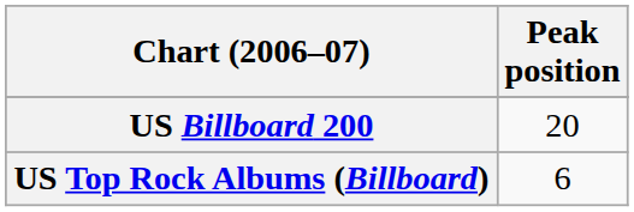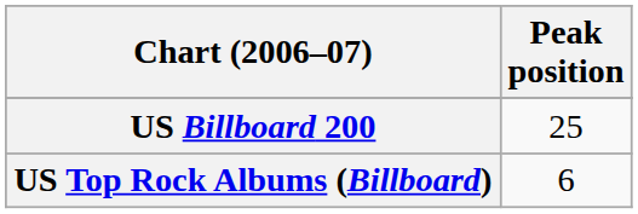US Billboard 200 | Peak position: 20 -> 25
